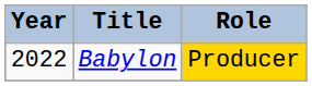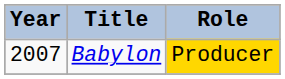Babylon | Year: 2022 -> 2007
